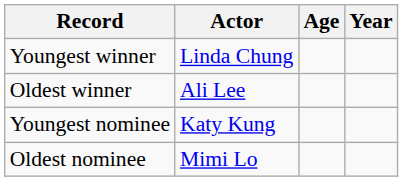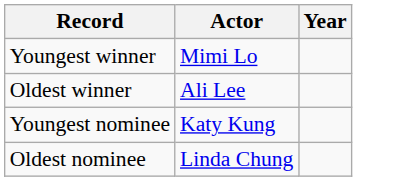- column: Age
Youngest winner | Actor: Linda Chung -> Mimi Lo
Oldest nominee | Actor: Mimi Lo -> Linda Chung
